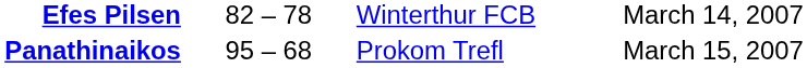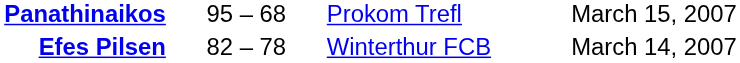rows swapped: Efes Pilsen <-> Panathinaikos
